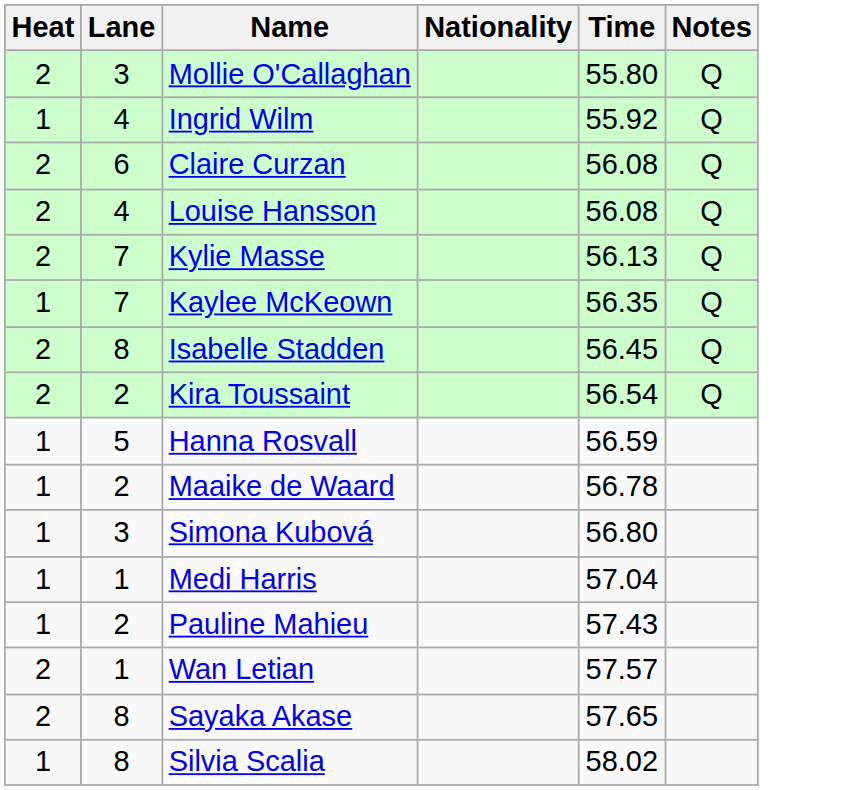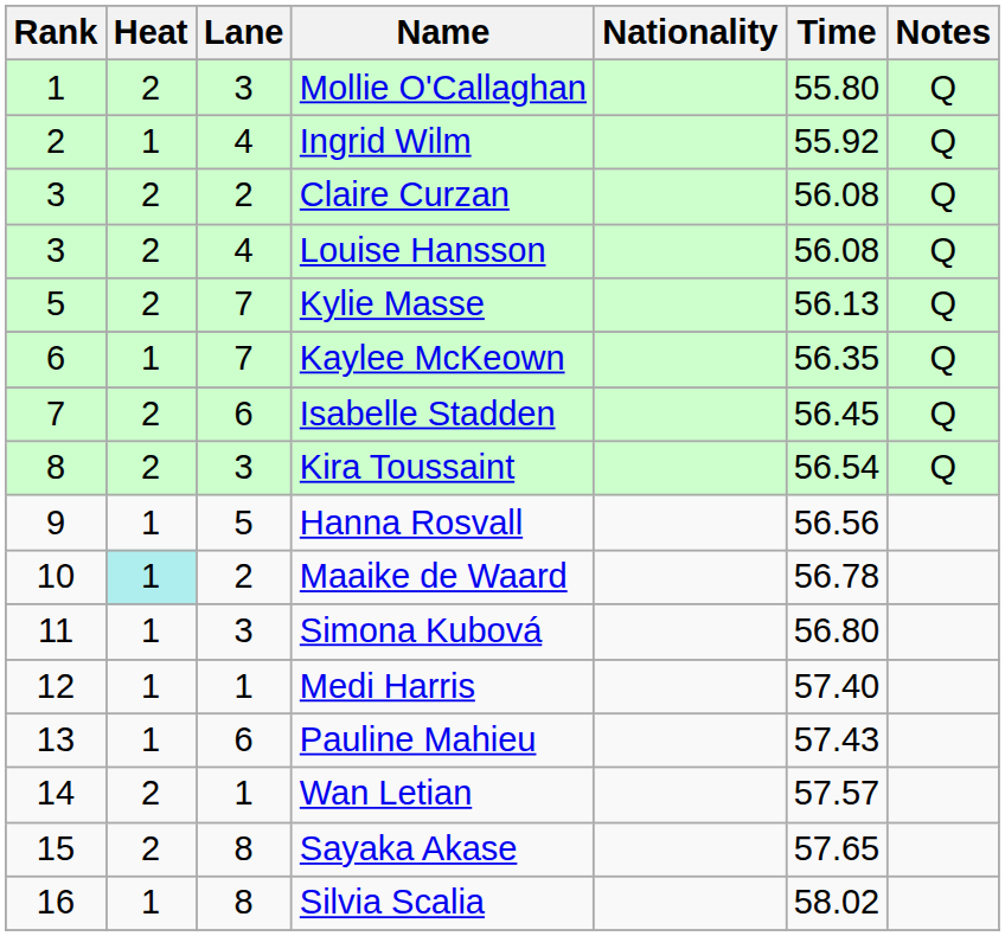+ column: Rank | 1 | 2 | 3 | 3 | 5 | 6 | 7 | 8 | 9 | 10 | 11 | 12 | 13 | 14 | 15 | 16
Claire Curzan | Lane: 6 -> 2
Isabelle Stadden | Lane: 8 -> 6
Kira Toussaint | Lane: 2 -> 3
Hanna Rosvall | Time: 56.59 -> 56.56
Maaike de Waard | Heat: no background -> paleturquoise background
Medi Harris | Time: 57.04 -> 57.40
Pauline Mahieu | Lane: 2 -> 6
